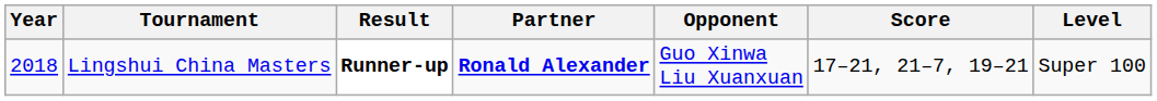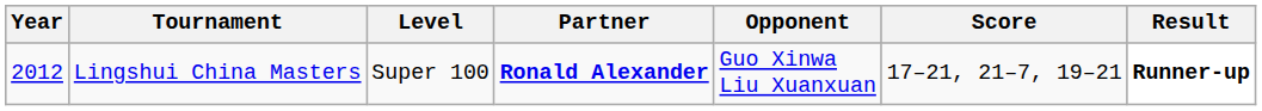columns swapped: Level <-> Result
Lingshui China Masters | Year: 2018 -> 2012
